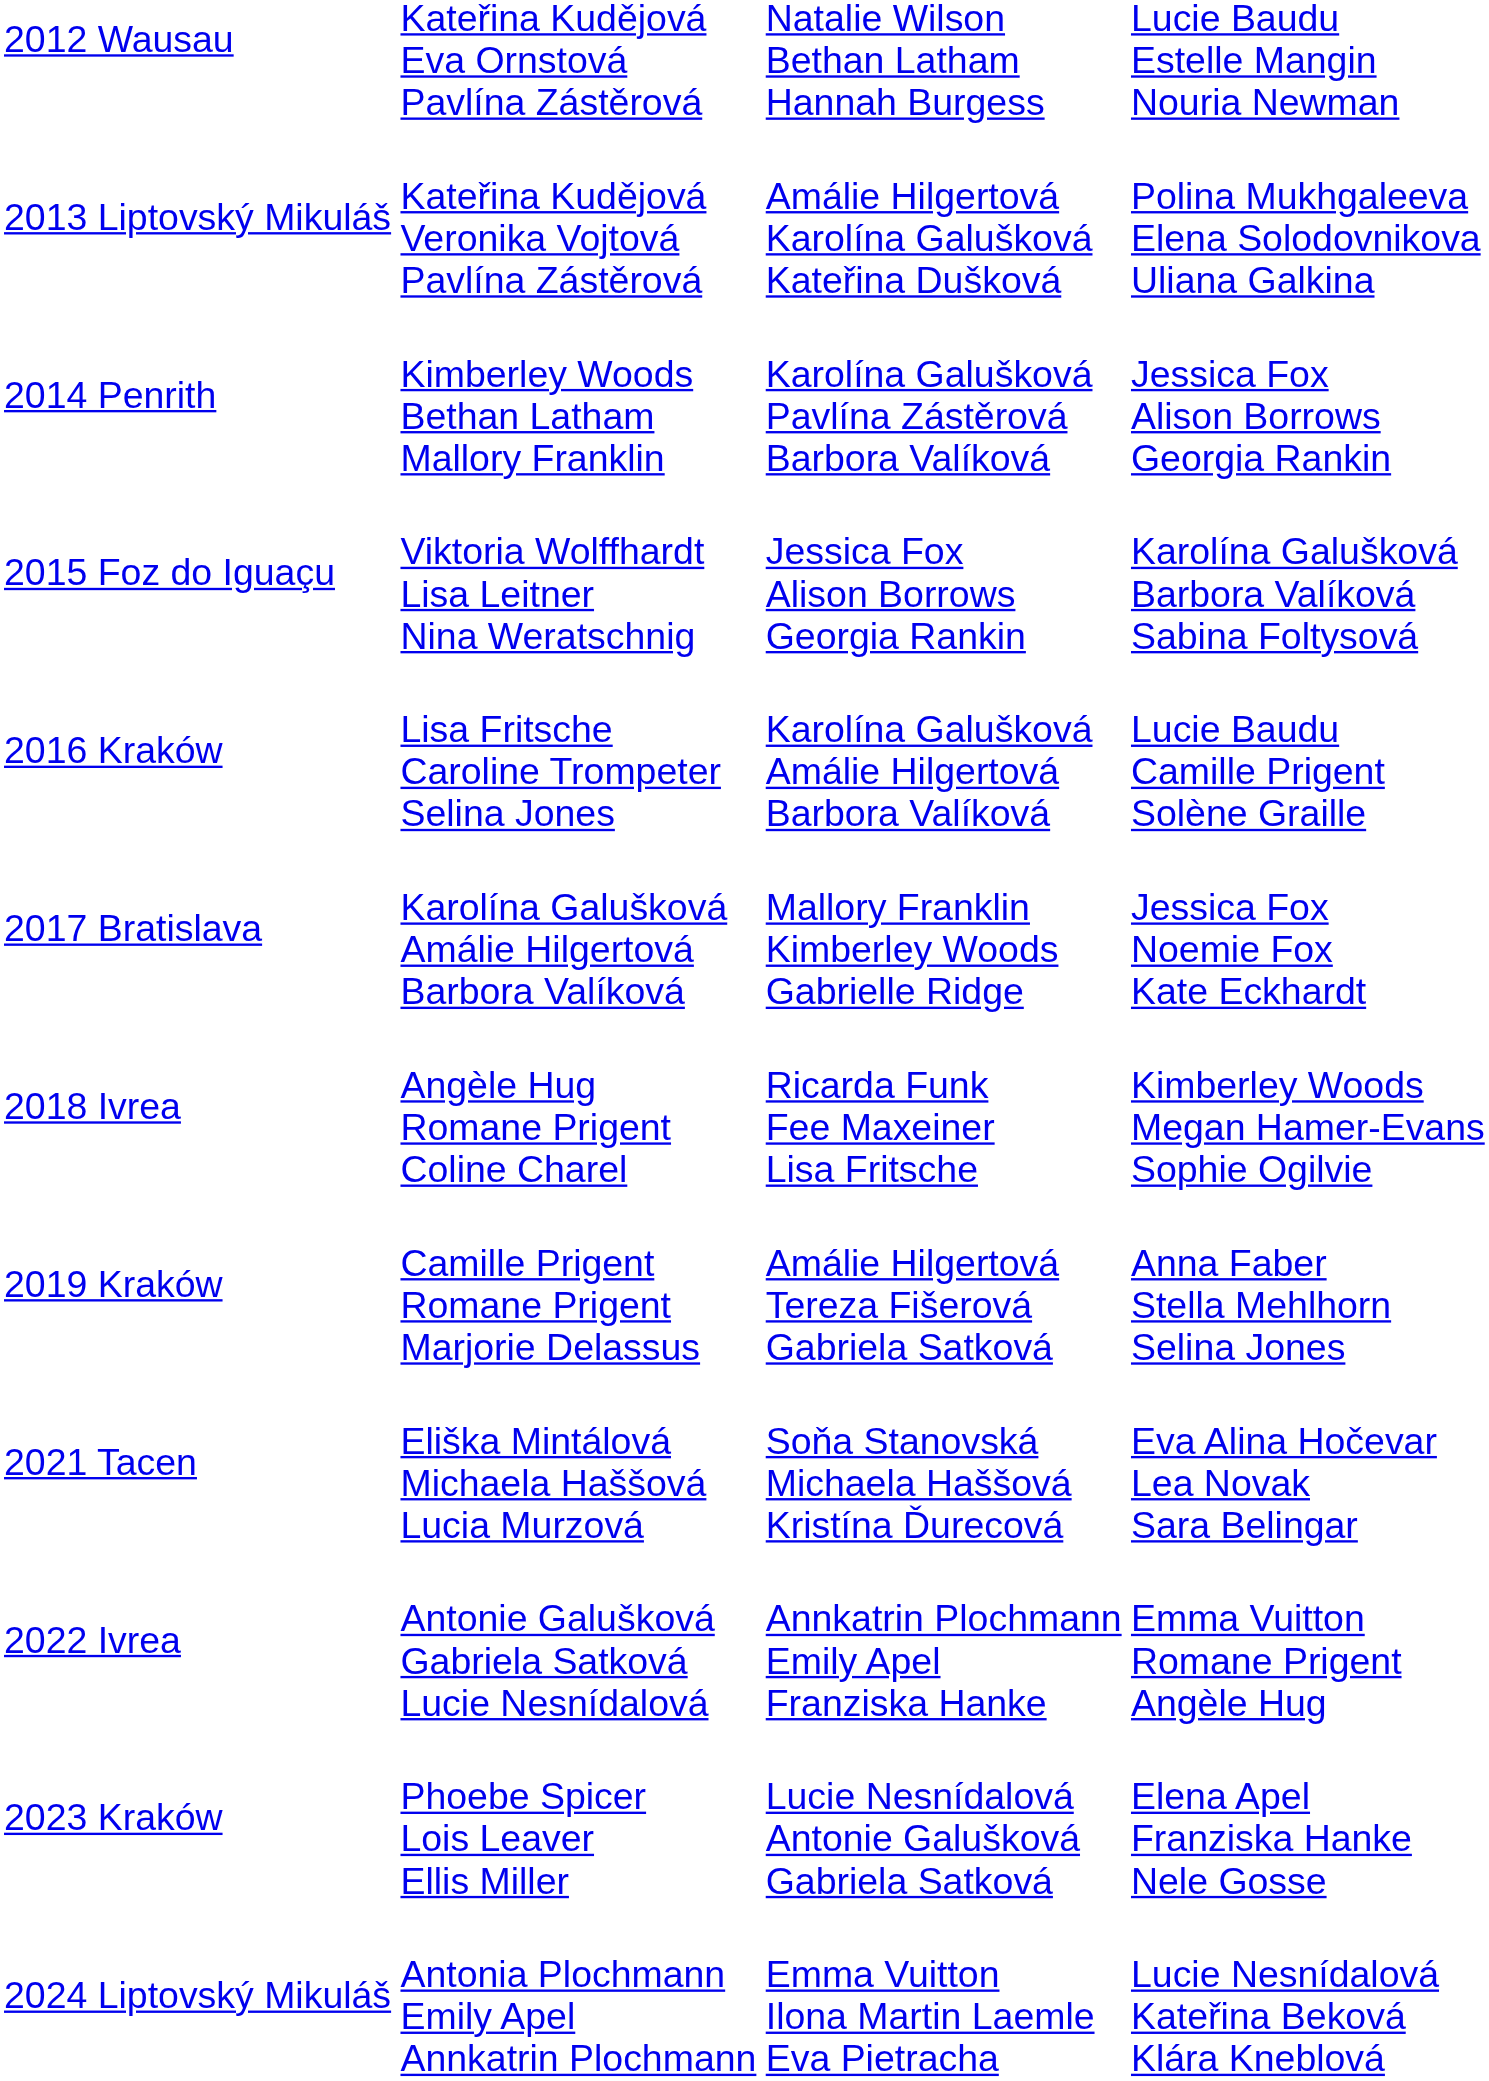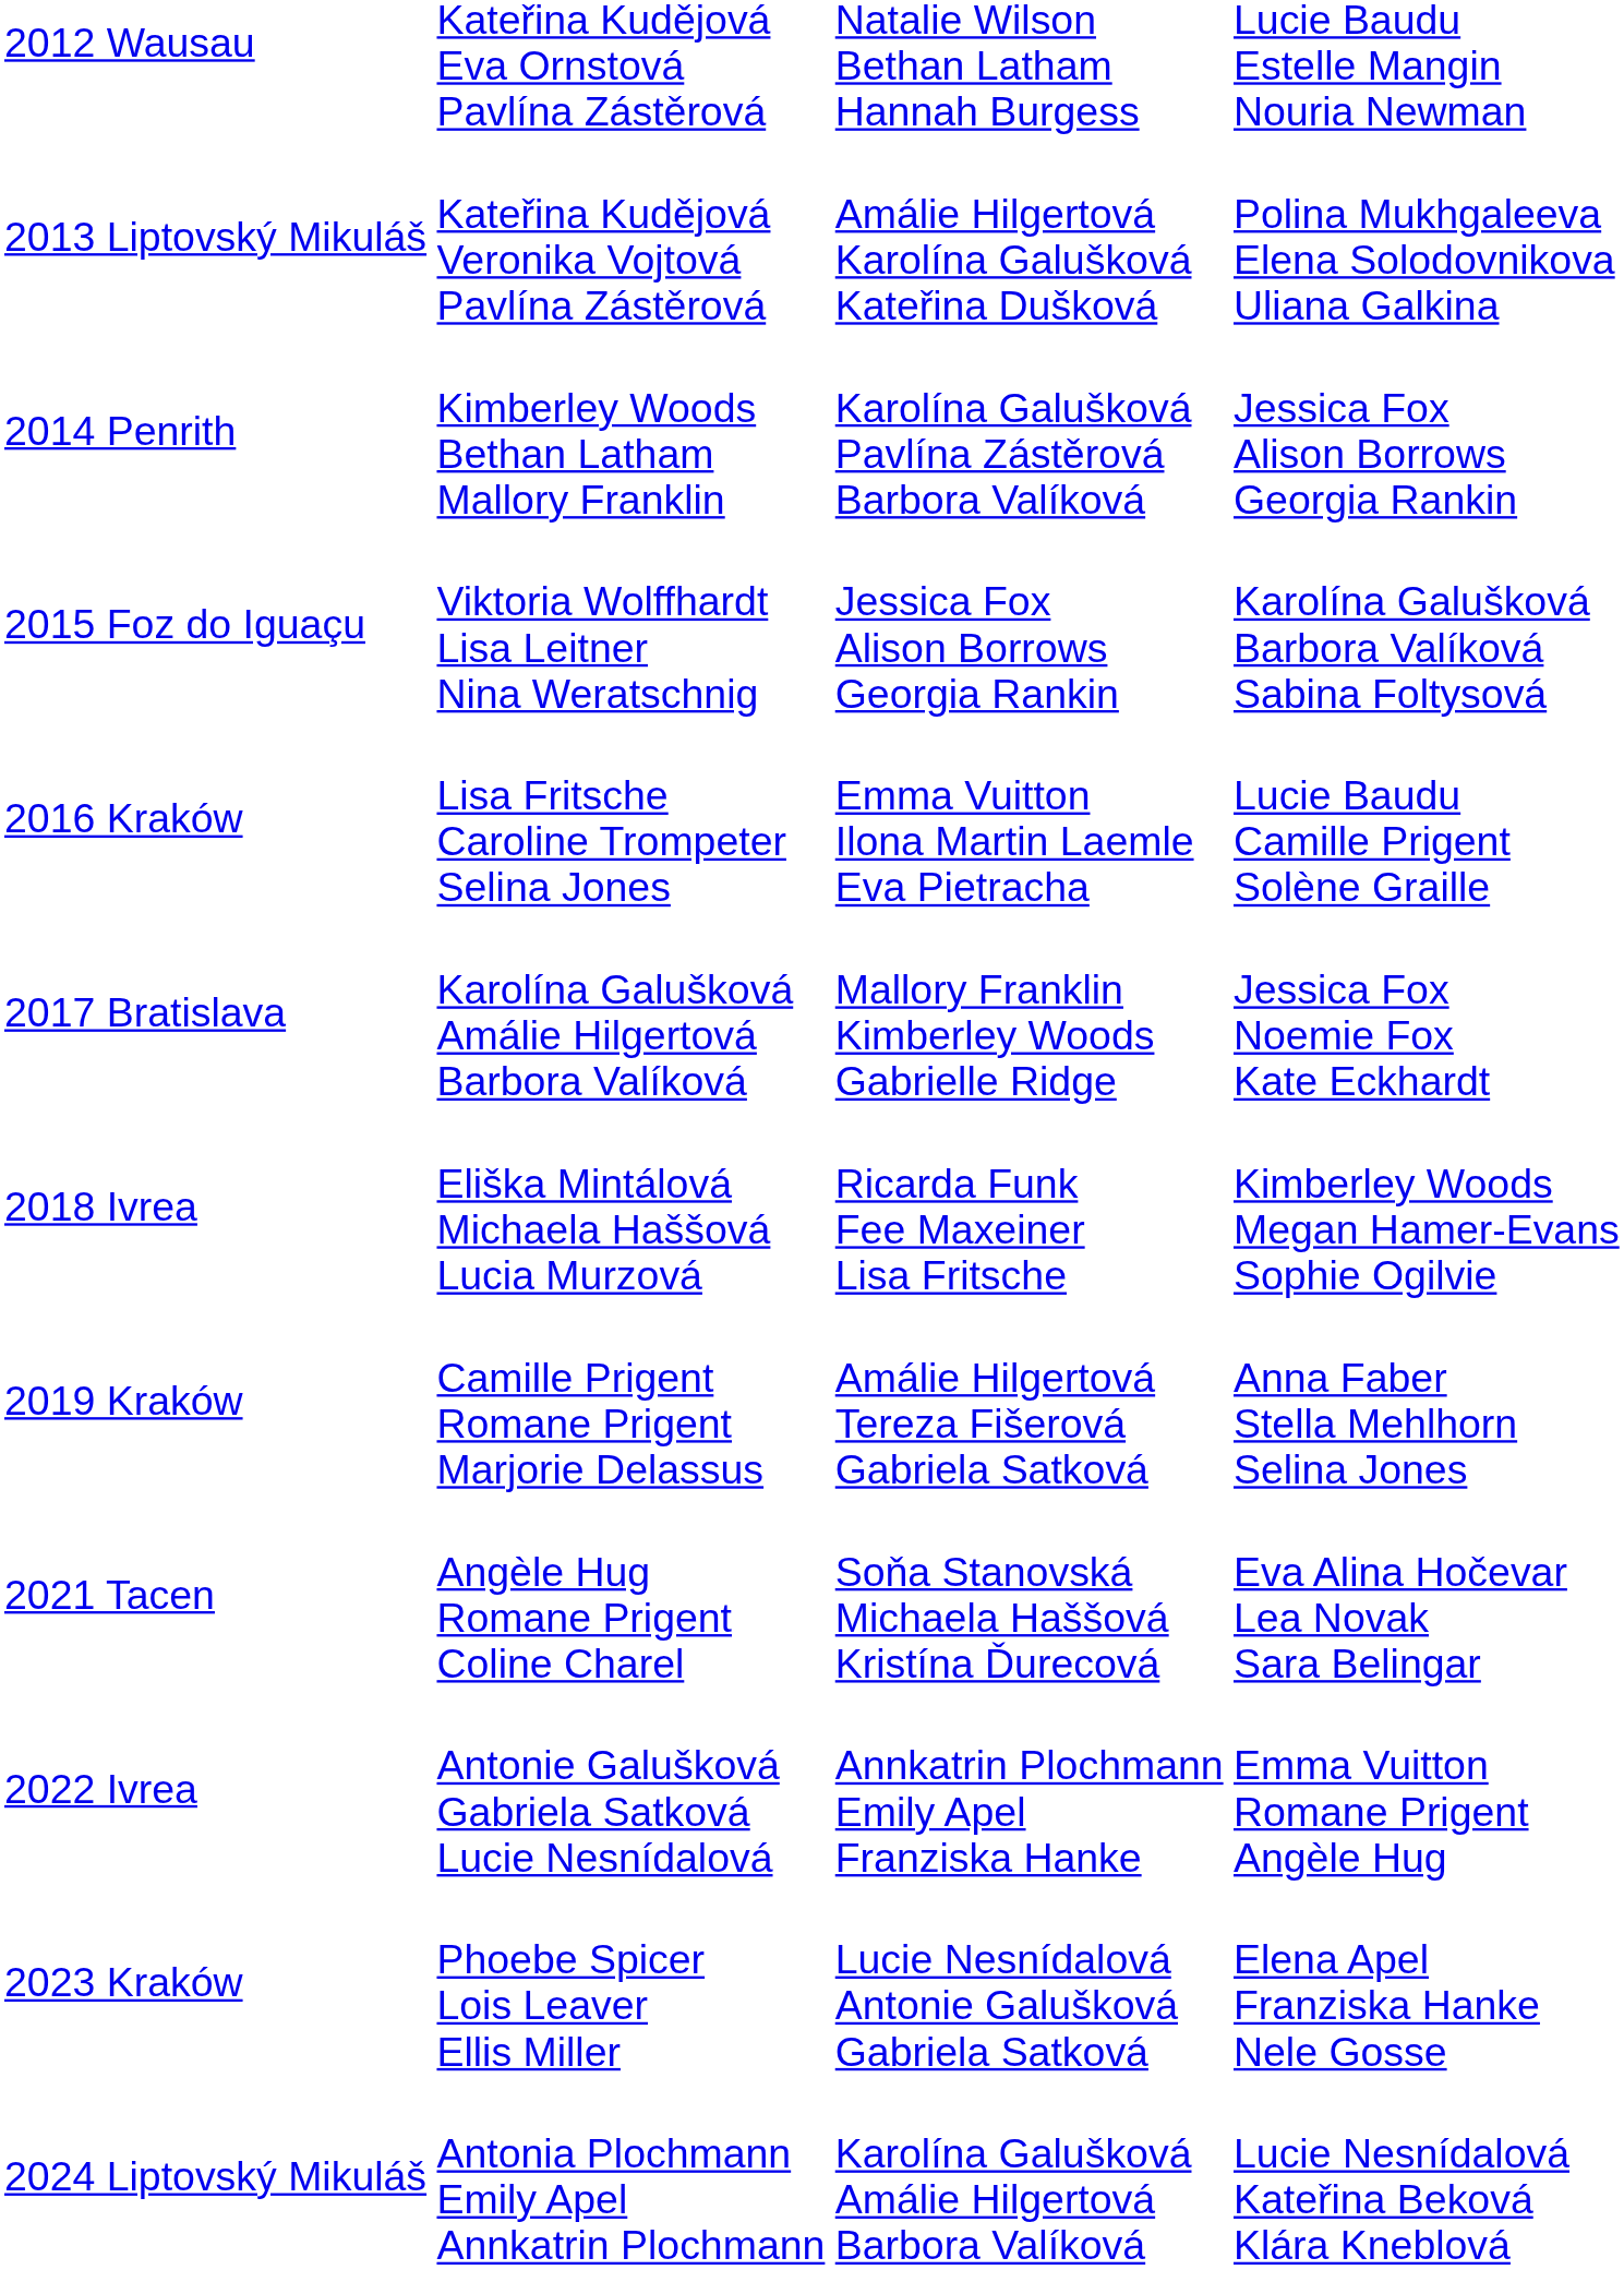2016 Kraków | column 3: Karolína Galušková Amálie Hilgertová Barbora Valíková -> Emma Vuitton Ilona Martin Laemle Eva Pietracha
2018 Ivrea | column 2: Angèle Hug Romane Prigent Coline Charel -> Eliška Mintálová Michaela Haššová Lucia Murzová
2021 Tacen | column 2: Eliška Mintálová Michaela Haššová Lucia Murzová -> Angèle Hug Romane Prigent Coline Charel
2024 Liptovský Mikuláš | column 3: Emma Vuitton Ilona Martin Laemle Eva Pietracha -> Karolína Galušková Amálie Hilgertová Barbora Valíková
